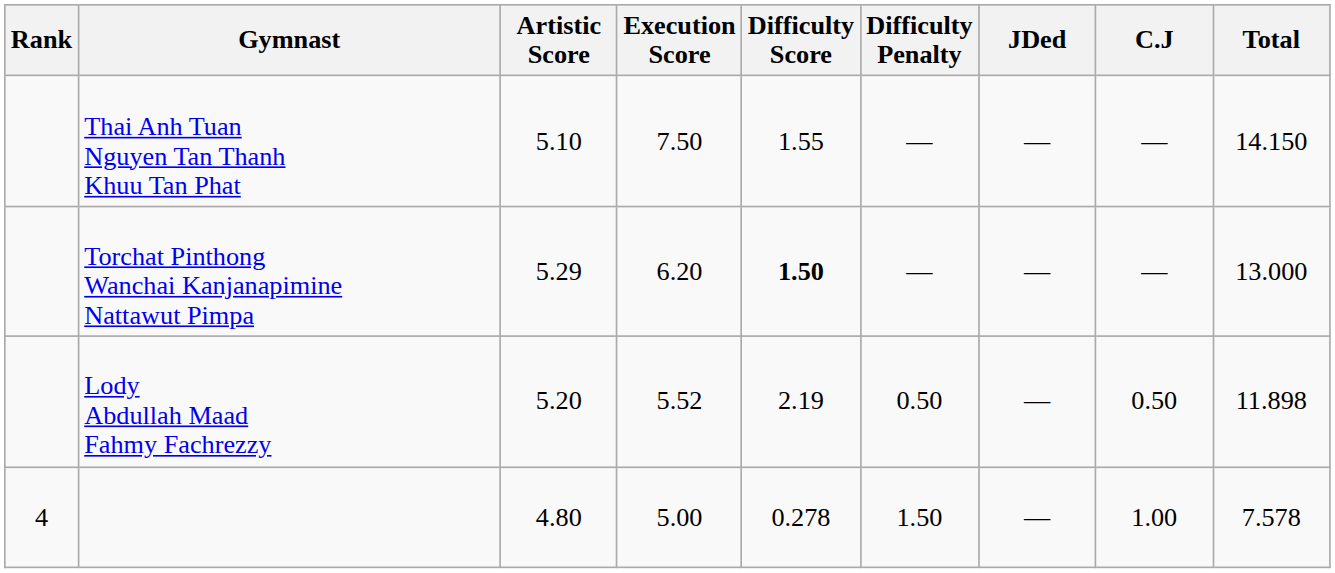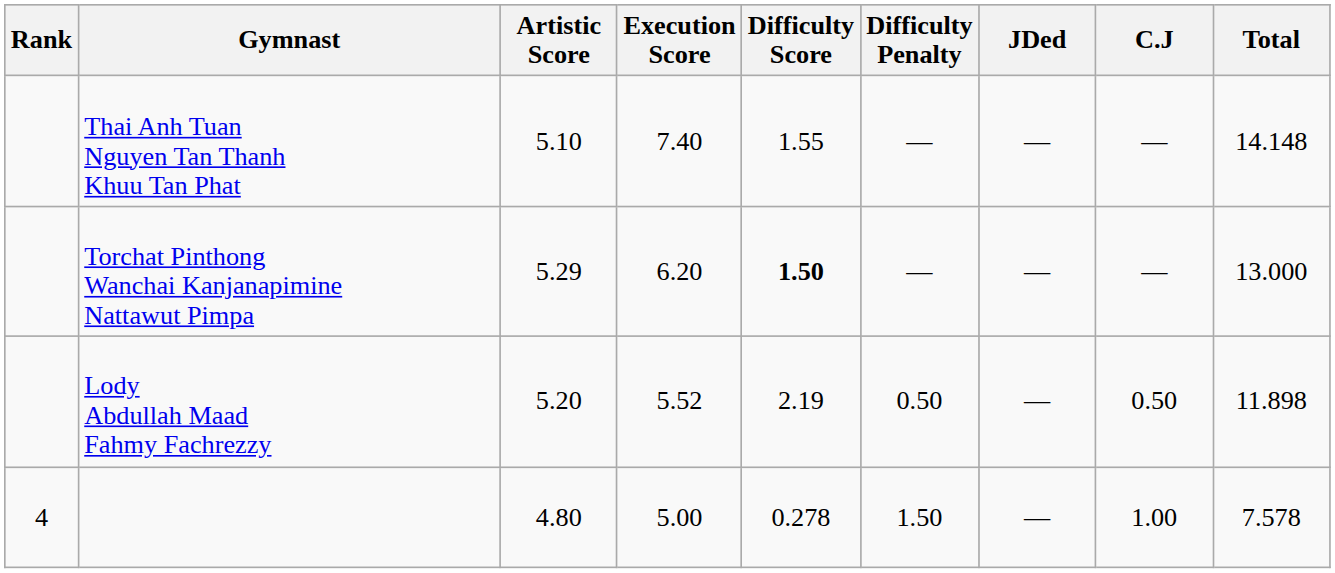Thai Anh Tuan Nguyen Tan Thanh Khuu Tan Phat | Execution Score: 7.50 -> 7.40
Thai Anh Tuan Nguyen Tan Thanh Khuu Tan Phat | Total: 14.150 -> 14.148
